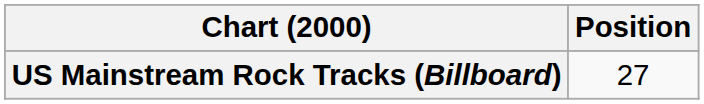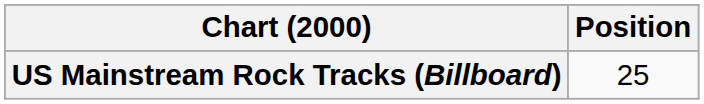US Mainstream Rock Tracks (Billboard) | Position: 27 -> 25
